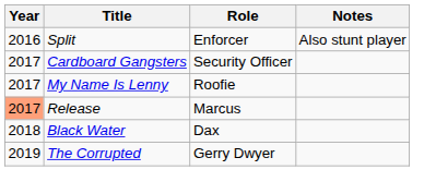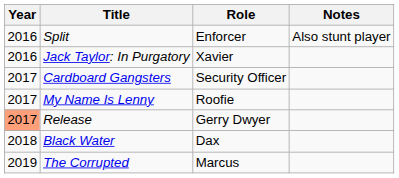+ row: 2016 | Jack Taylor: In Purgatory | Xavier
Release | Role: Marcus -> Gerry Dwyer
The Corrupted | Role: Gerry Dwyer -> Marcus
